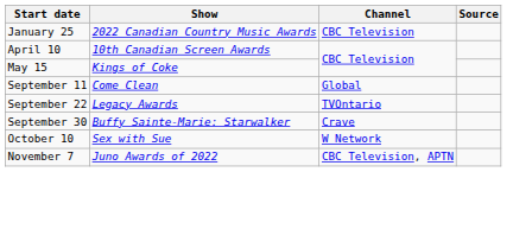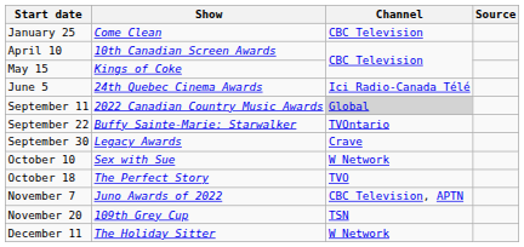January 25 | Show: 2022 Canadian Country Music Awards -> Come Clean
+ row: June 5 | 24th Quebec Cinema Awards | Ici Radio-Canada Télé
September 11 | Show: Come Clean -> 2022 Canadian Country Music Awards
September 11 | Channel: no background -> lightgrey background
September 22 | Show: Legacy Awards -> Buffy Sainte-Marie: Starwalker
September 30 | Show: Buffy Sainte-Marie: Starwalker -> Legacy Awards
+ row: October 18 | The Perfect Story | TVO
+ row: November 20 | 109th Grey Cup | TSN
+ row: December 11 | The Holiday Sitter | W Network
